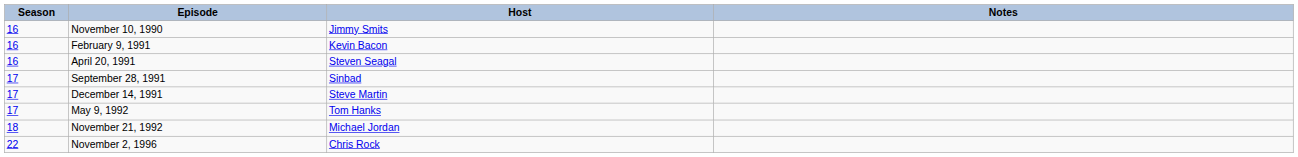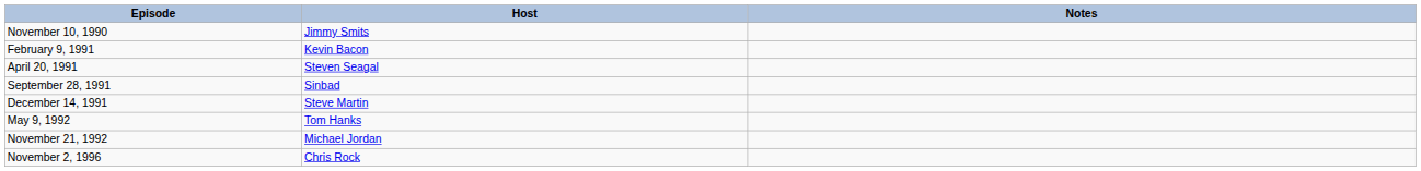- column: Season | 16 | 16 | 16 | 17 | 17 | 17 | 18 | 22
